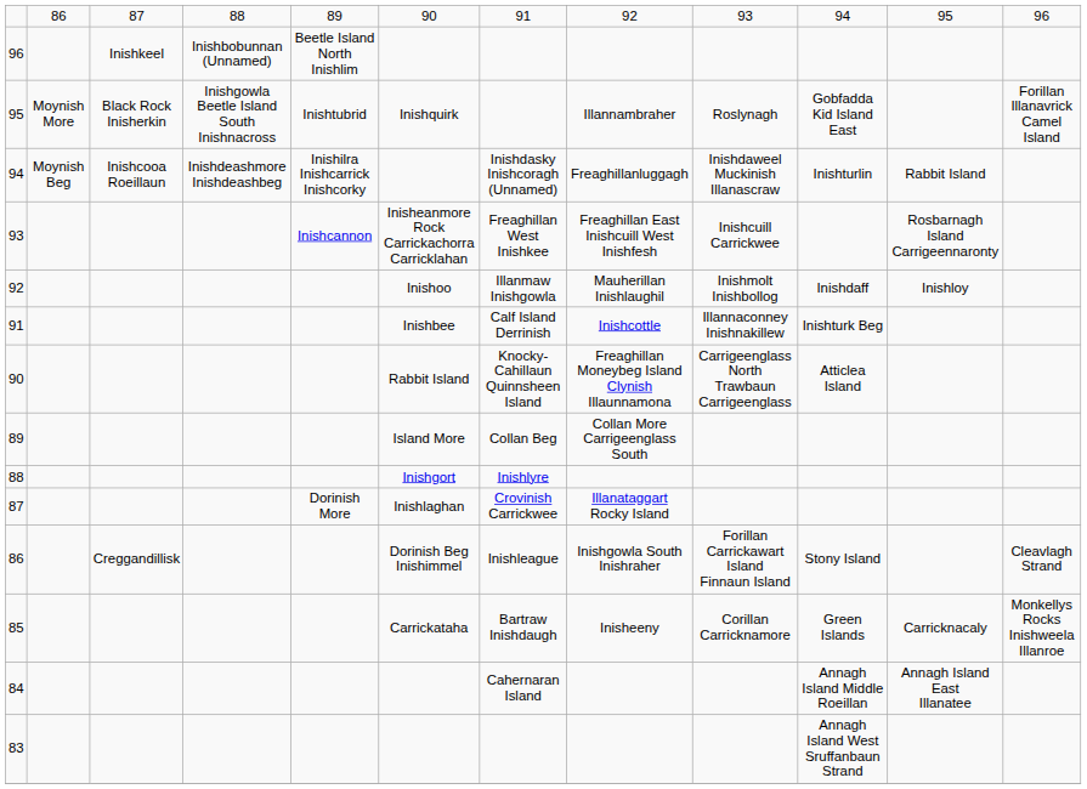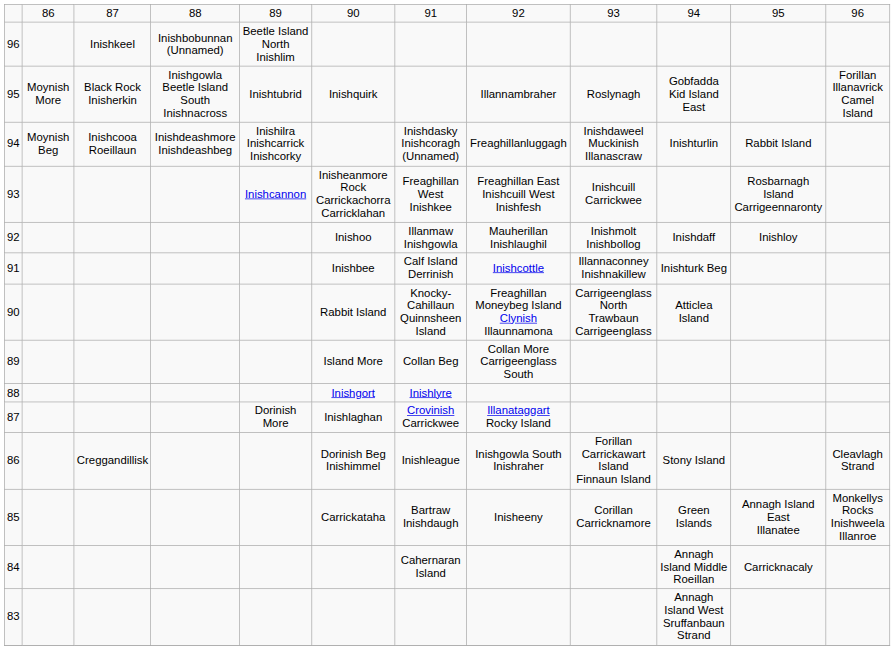85 | column 11: Carricknacaly -> Annagh Island East Illanatee
84 | column 11: Annagh Island East Illanatee -> Carricknacaly
